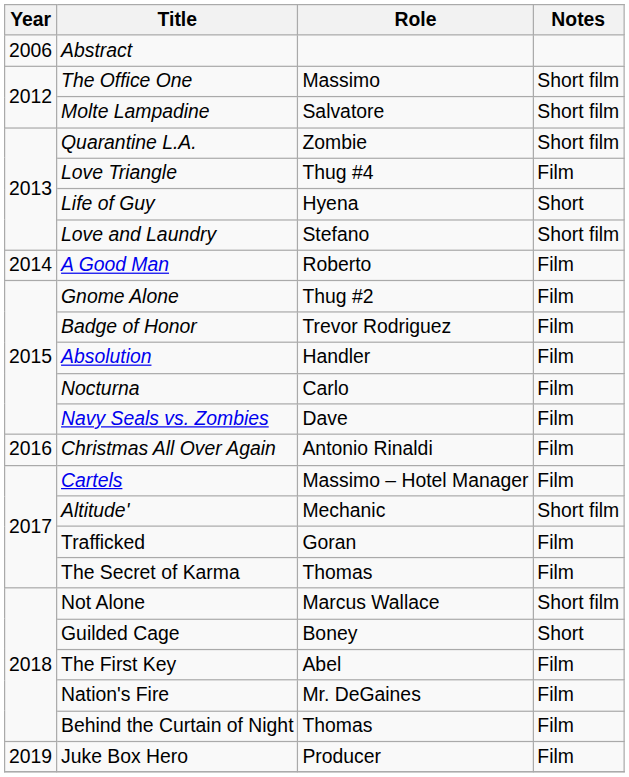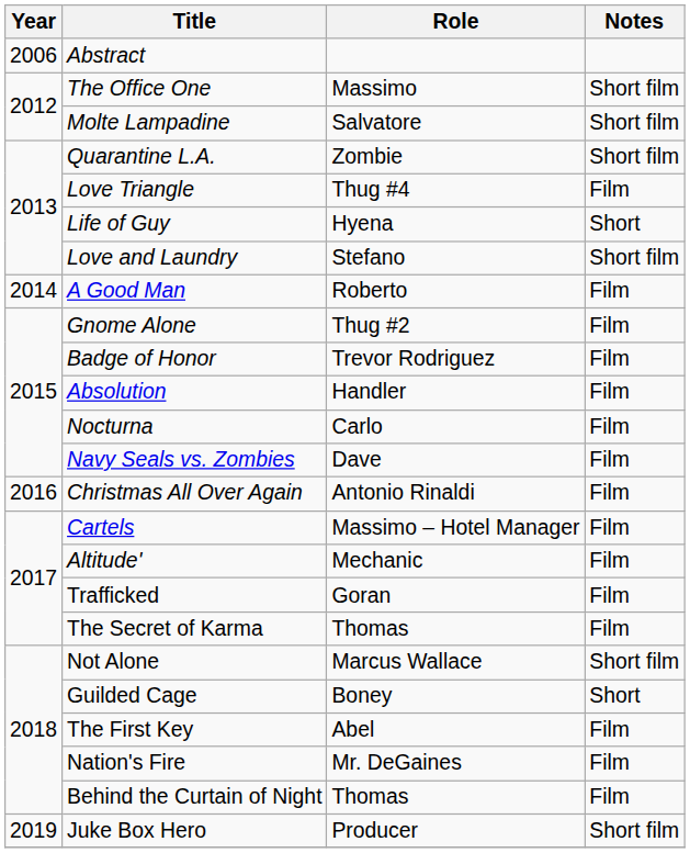Altitude' | Notes: Short film -> Film
Juke Box Hero | Notes: Film -> Short film
